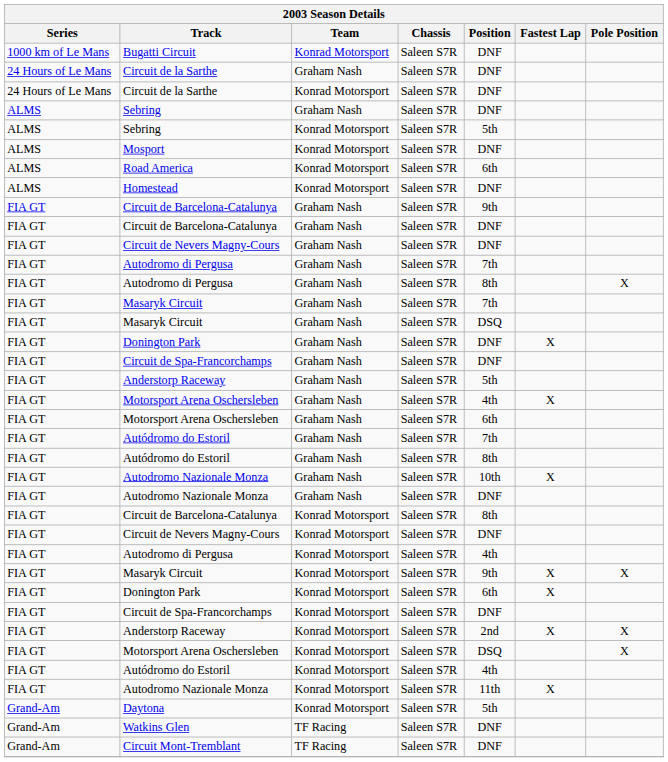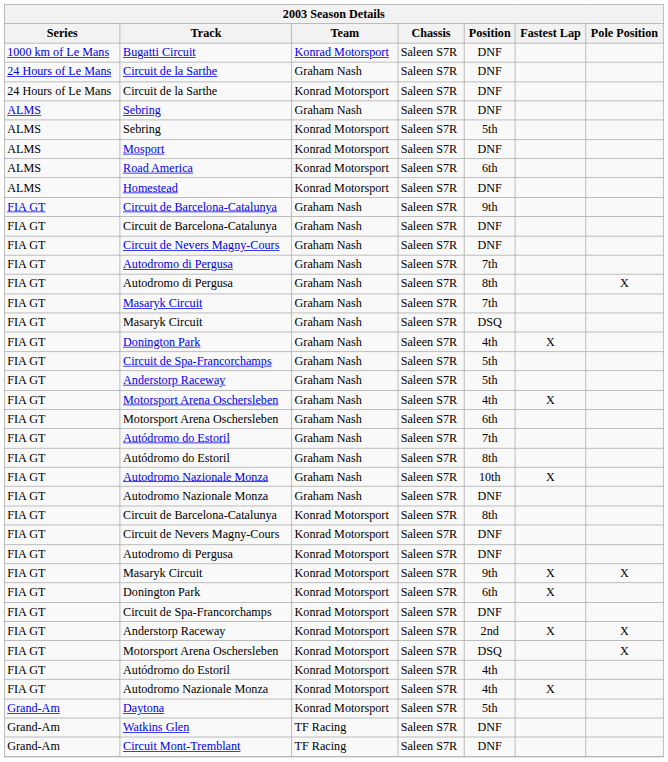Donington Park / Graham Nash | Position: DNF -> 4th
Circuit de Spa-Francorchamps / Graham Nash | Position: DNF -> 5th
Autodromo di Pergusa / Konrad Motorsport | Position: 4th -> DNF
Autodromo Nazionale Monza / Konrad Motorsport | Position: 11th -> 4th
